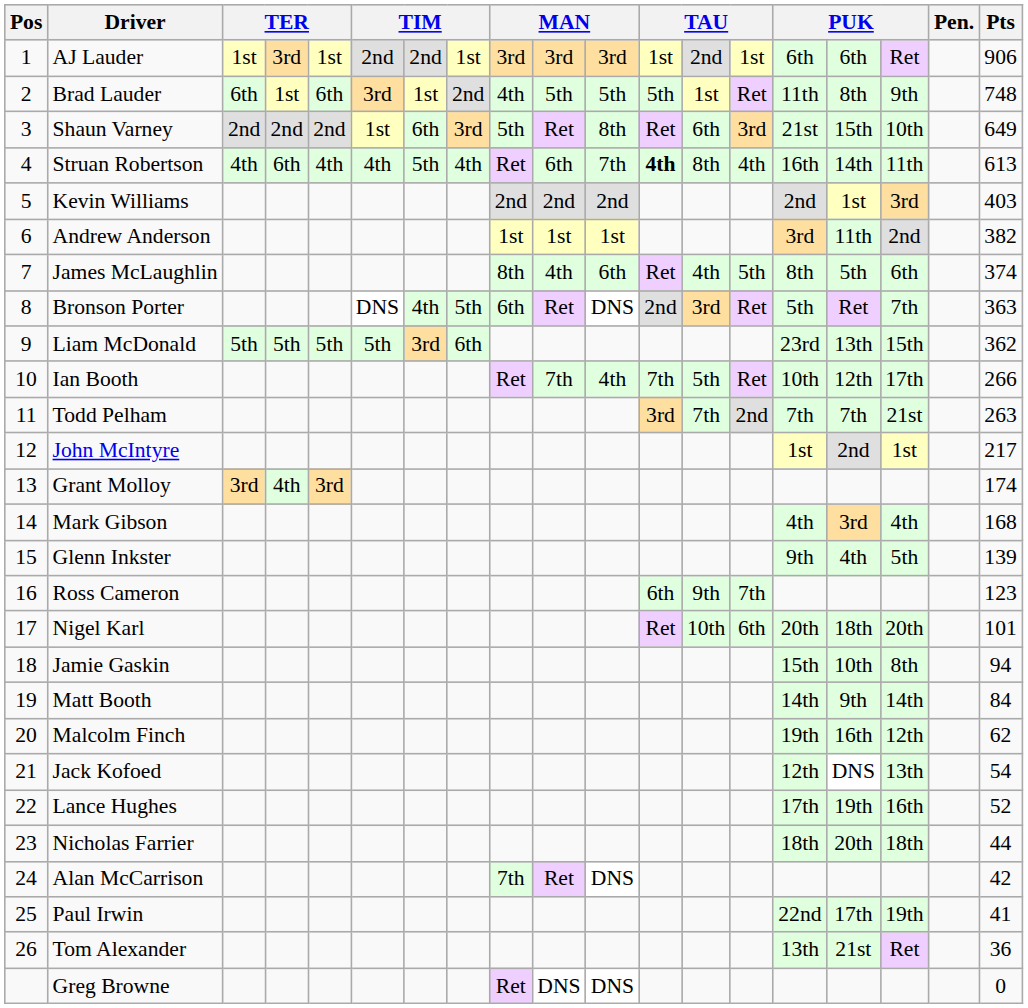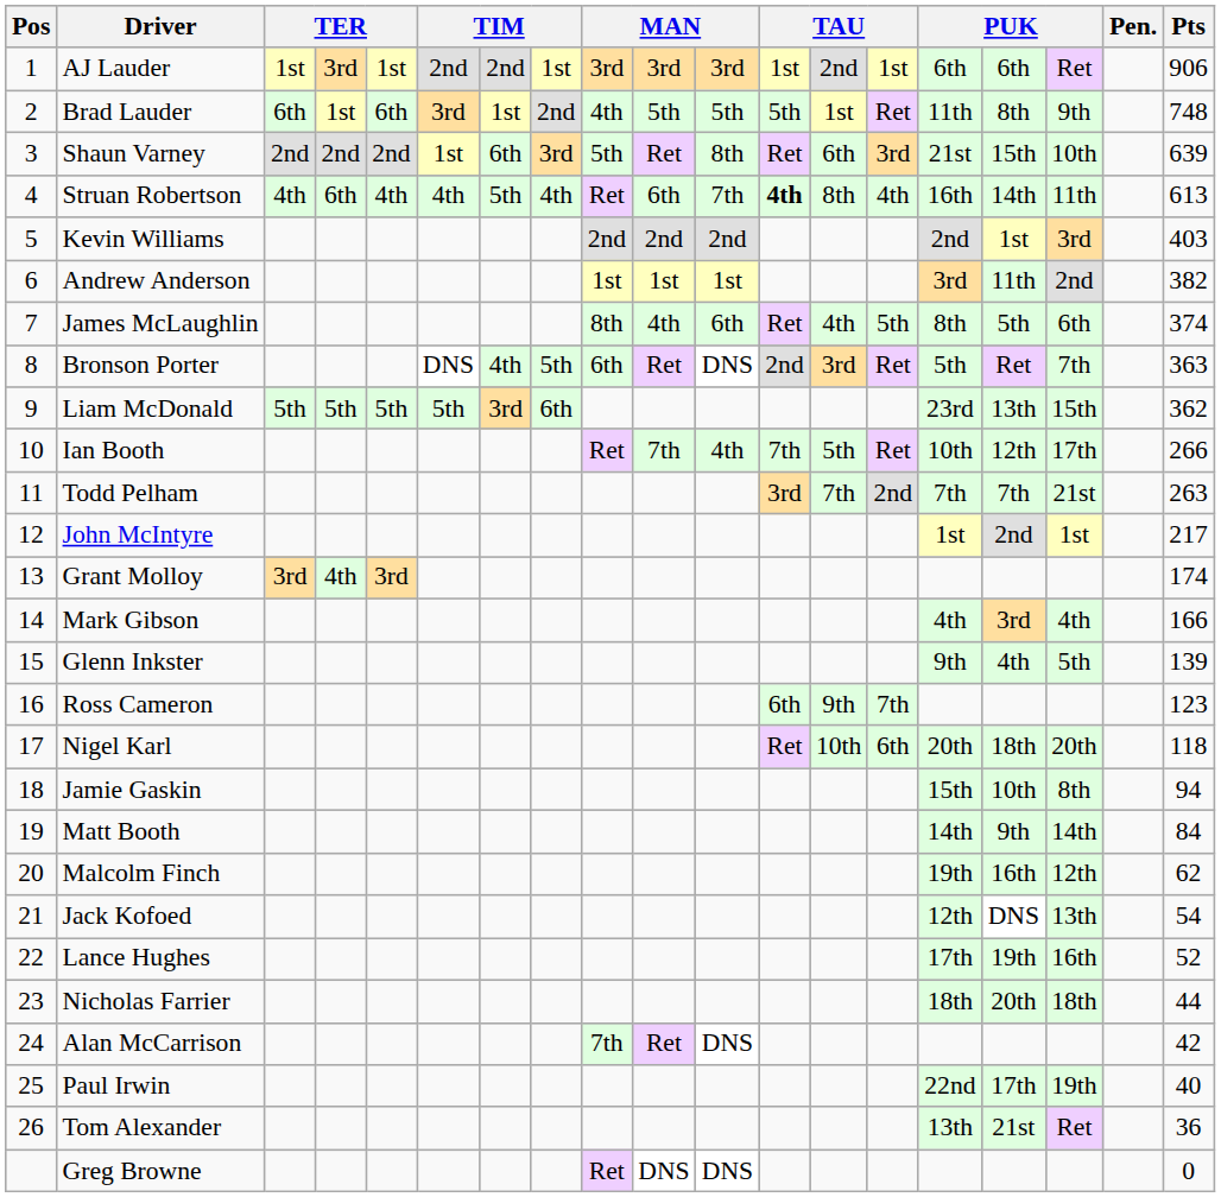Shaun Varney | Pts: 649 -> 639
Mark Gibson | Pts: 168 -> 166
Nigel Karl | Pts: 101 -> 118
Paul Irwin | Pts: 41 -> 40
